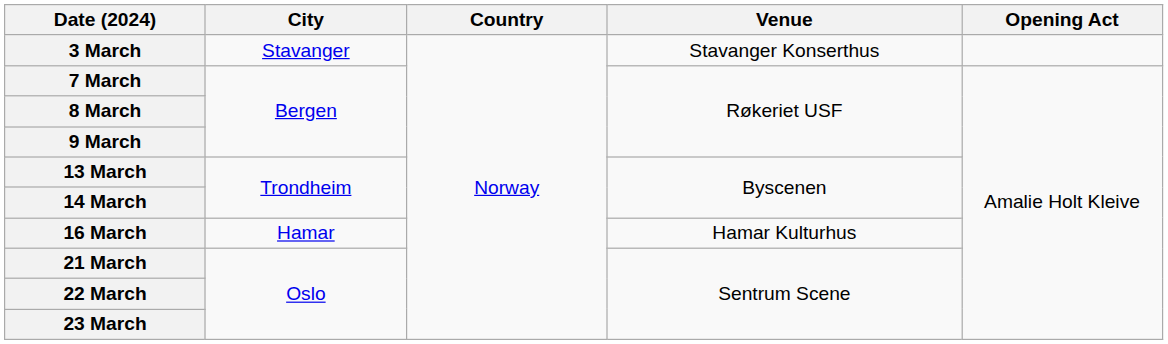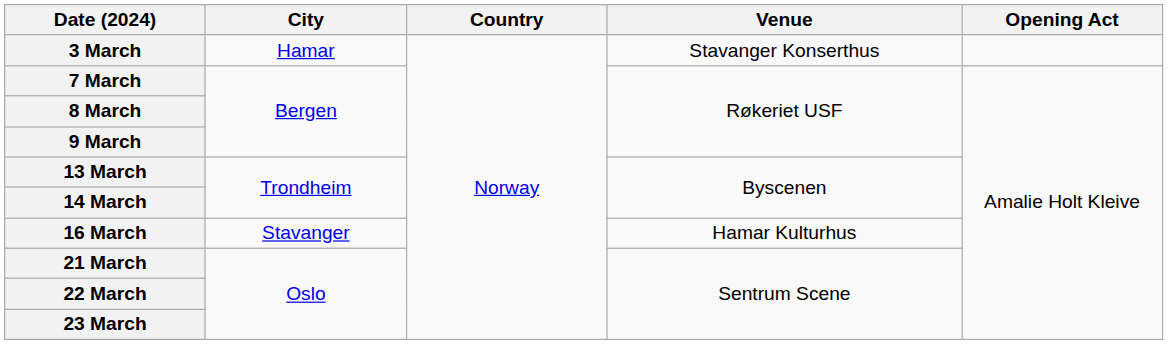3 March | City: Stavanger -> Hamar
16 March | City: Hamar -> Stavanger
